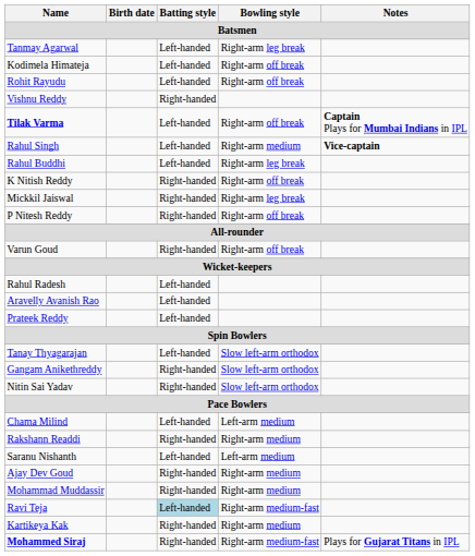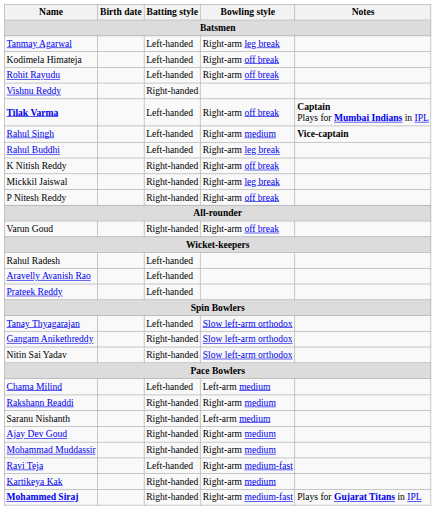Saranu Nishanth | Batting style: Left-handed -> Right-handed
Ravi Teja | Batting style: lightblue background -> no background
